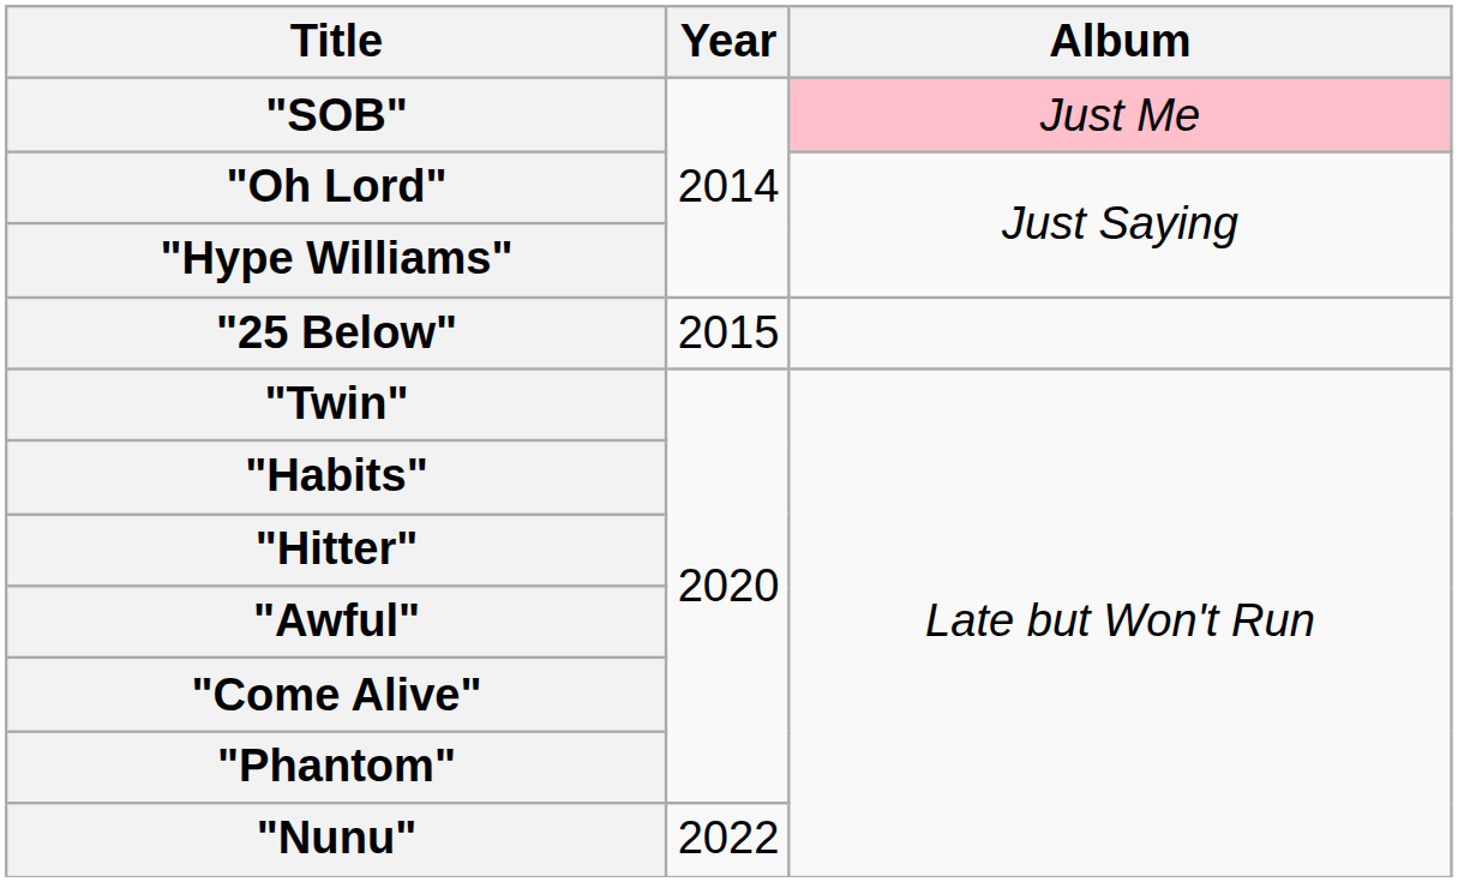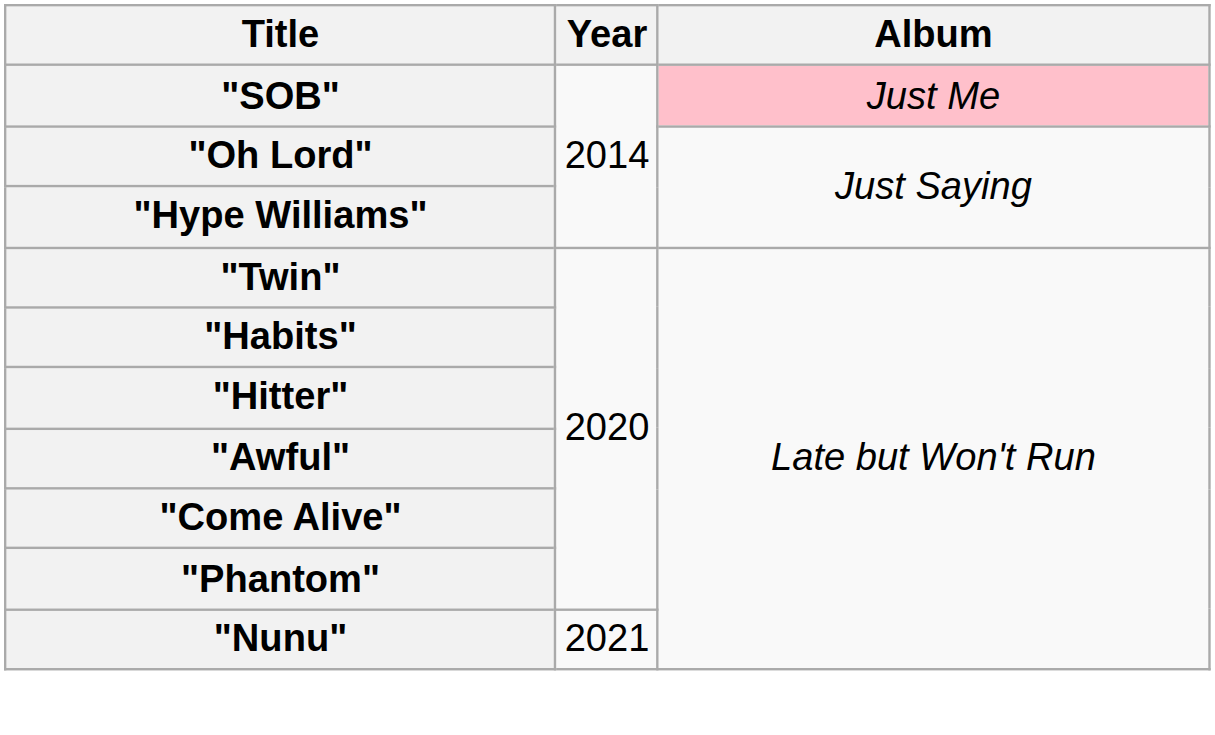- row: "25 Below" | 2015
"Nunu" | Year: 2022 -> 2021
